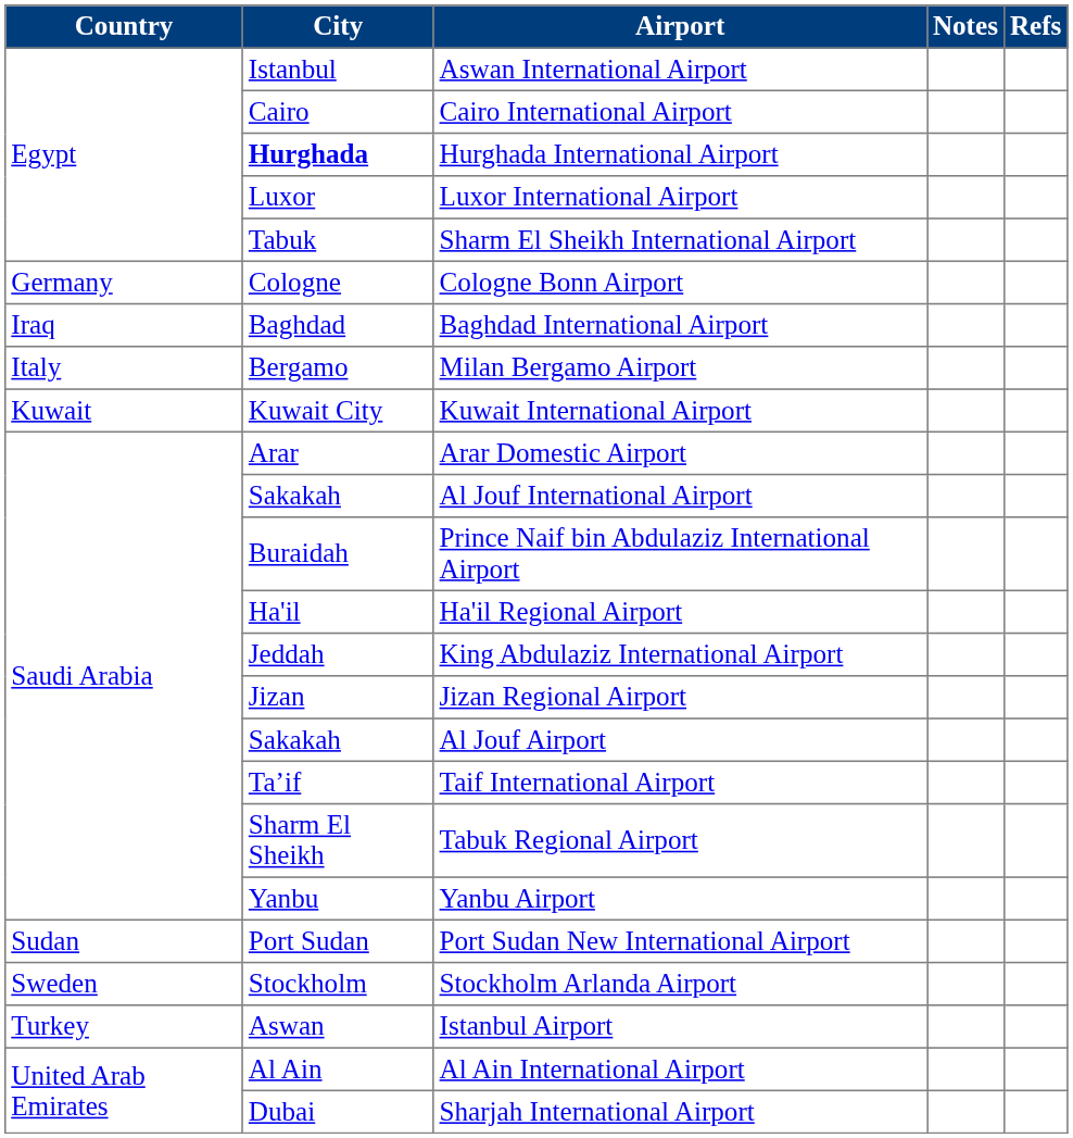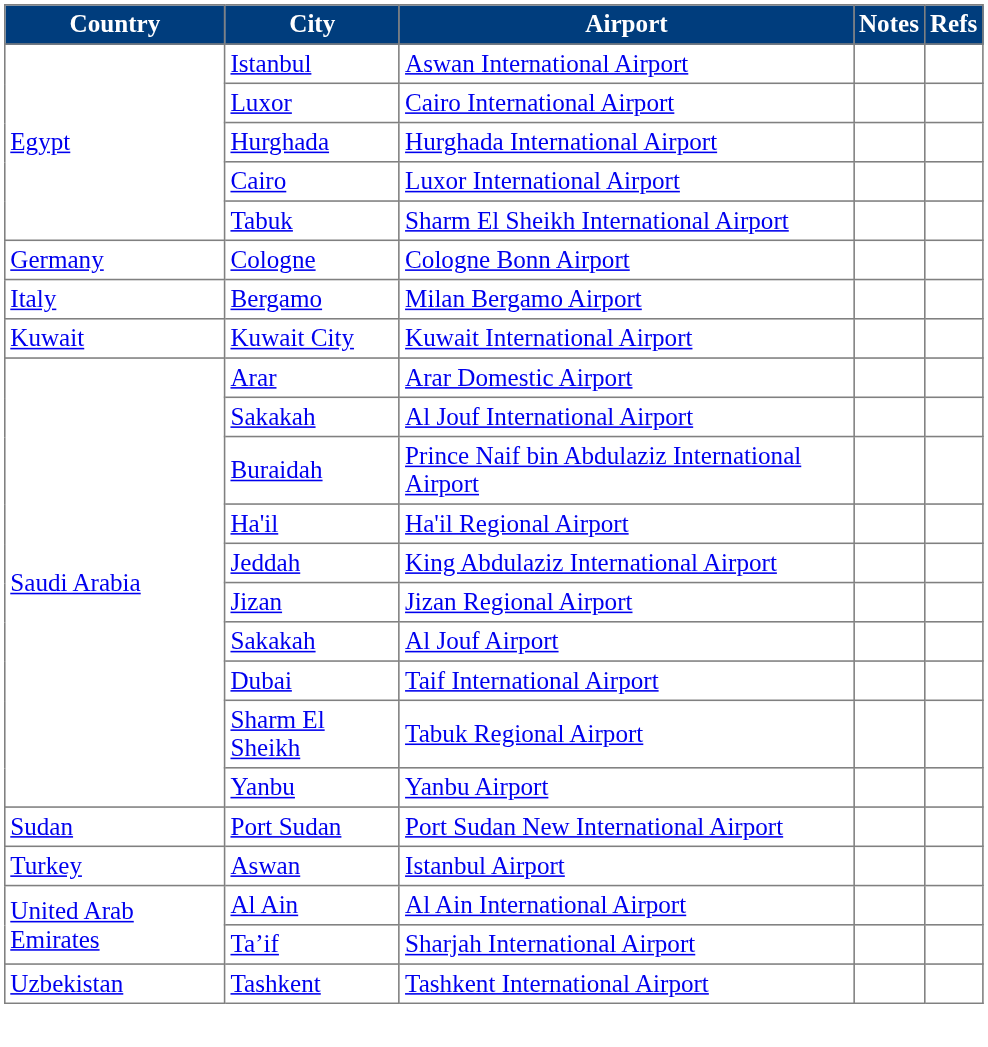Cairo International Airport | City: Cairo -> Luxor
Hurghada International Airport | City: bold -> normal
Luxor International Airport | City: Luxor -> Cairo
- row: Iraq | Baghdad | Baghdad International Airport
Taif International Airport | City: Ta’if -> Dubai
- row: Sweden | Stockholm | Stockholm Arlanda Airport
Sharjah International Airport | City: Dubai -> Ta’if
+ row: Uzbekistan | Tashkent | Tashkent International Airport
